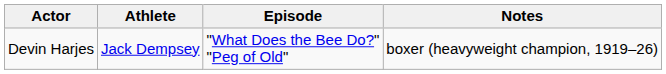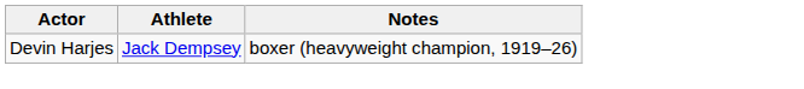- column: Episode | "What Does the Bee Do?" "Peg of Old"
